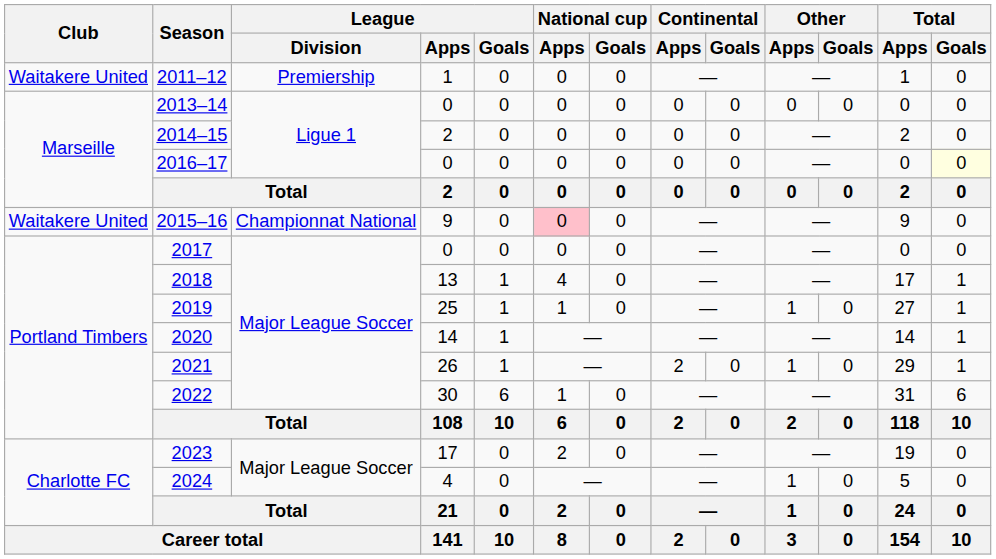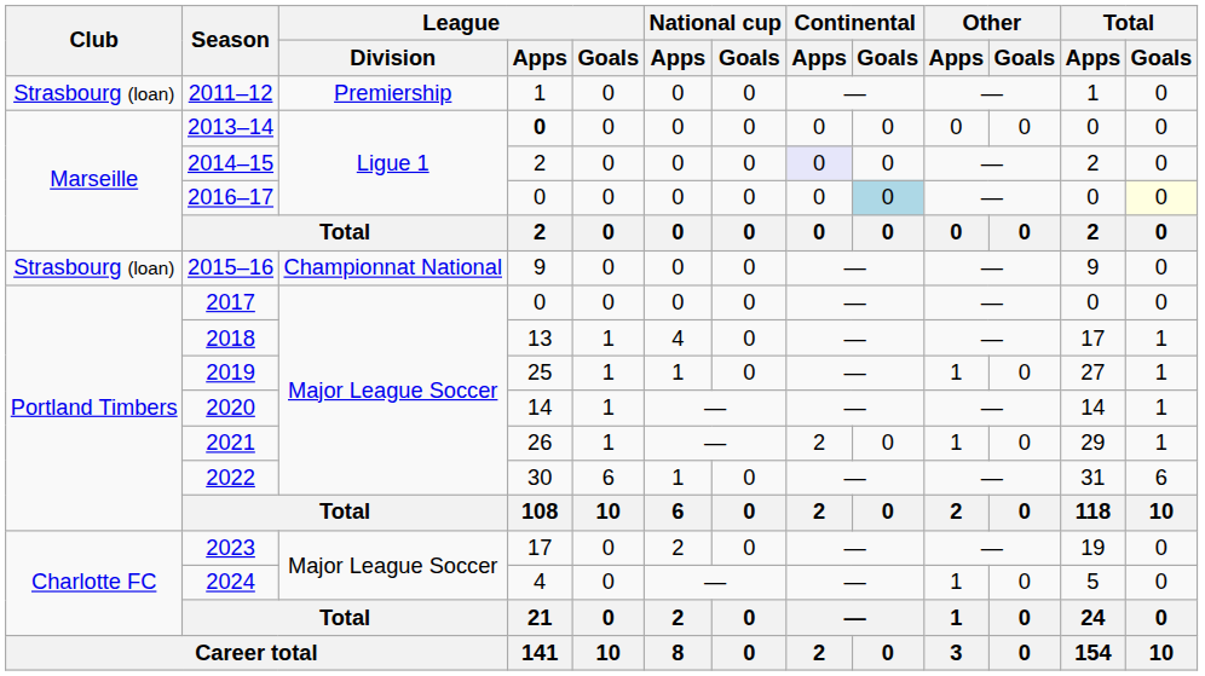2011–12 | Club: Waitakere United -> Strasbourg (loan)
2013–14 | League / Apps: normal -> bold
2014–15 | Continental / Apps: no background -> lavender background
2016–17 | Continental / Goals: no background -> lightblue background
2015–16 | Club: Waitakere United -> Strasbourg (loan)
2015–16 | National cup / Apps: pink background -> no background
